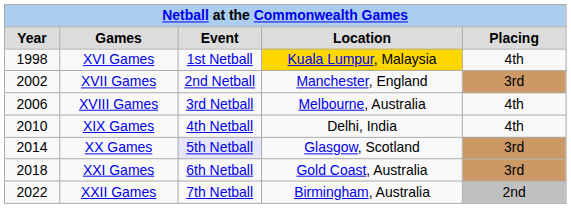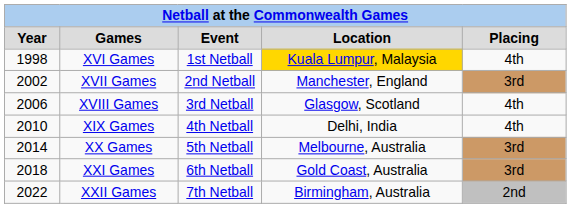XVIII Games | Location: Melbourne, Australia -> Glasgow, Scotland
XX Games | Event: lavender background -> no background
XX Games | Location: Glasgow, Scotland -> Melbourne, Australia
